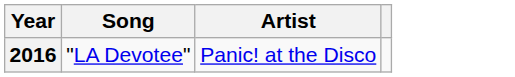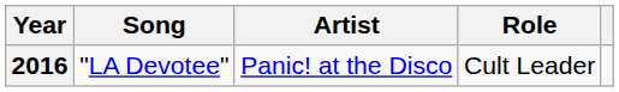+ column: Role | Cult Leader
